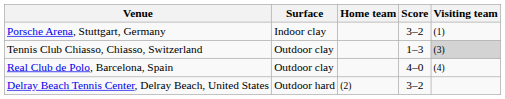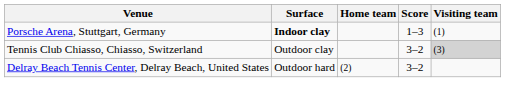Porsche Arena, Stuttgart, Germany | Surface: normal -> bold
Porsche Arena, Stuttgart, Germany | Score: 3–2 -> 1–3
Tennis Club Chiasso, Chiasso, Switzerland | Score: 1–3 -> 3–2
- row: Real Club de Polo, Barcelona, Spain | Outdoor clay | 4–0 | (4)
